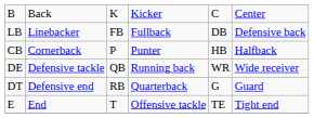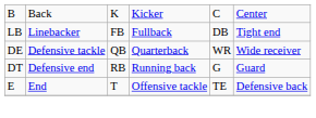LB | column 6: Defensive back -> Tight end
- row: CB | Cornerback | P | Punter | HB | Halfback
DE | column 4: Running back -> Quarterback
DT | column 4: Quarterback -> Running back
E | column 6: Tight end -> Defensive back
